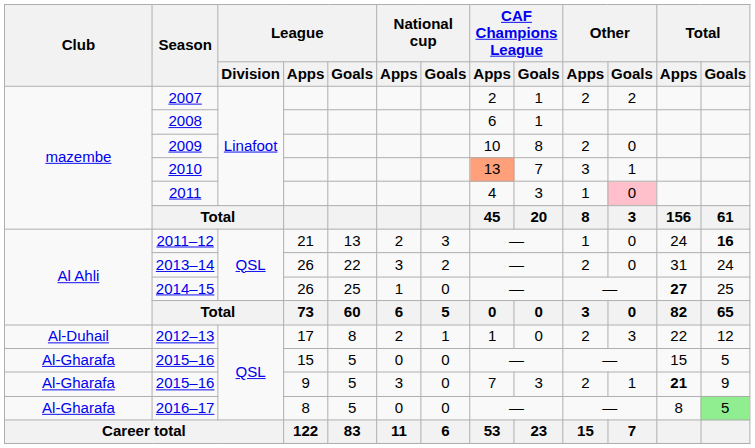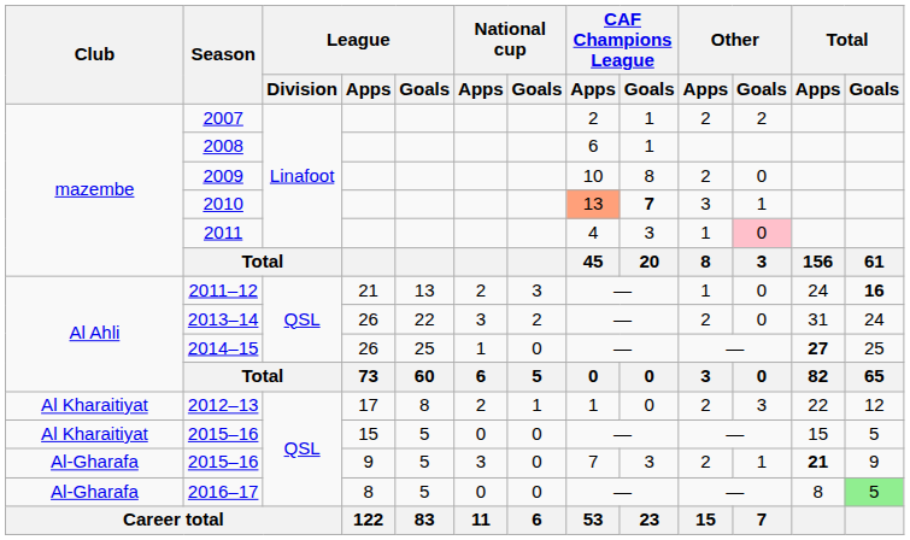2010 | CAF Champions League / Goals: normal -> bold
2012–13 | Club: Al-Duhail -> Al Kharaitiyat
2015–16 / 15 | Club: Al-Gharafa -> Al Kharaitiyat
